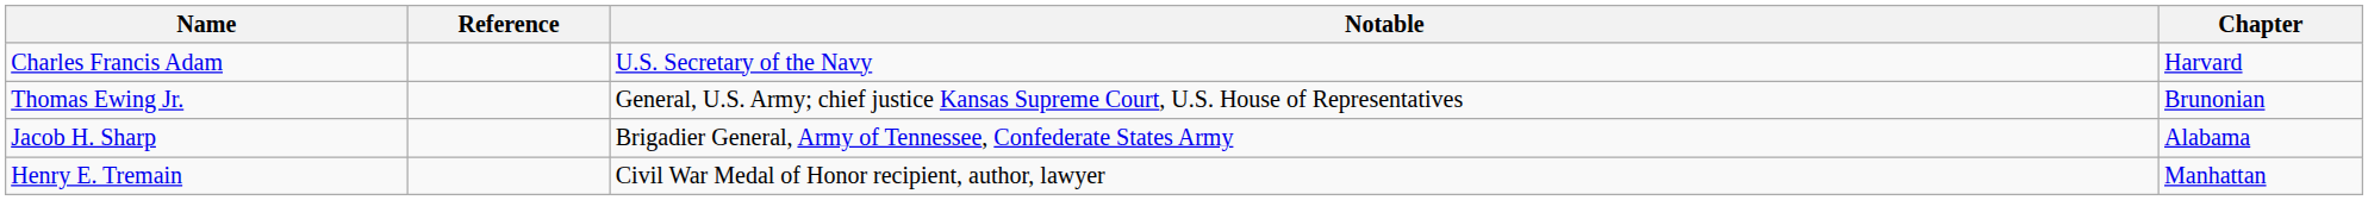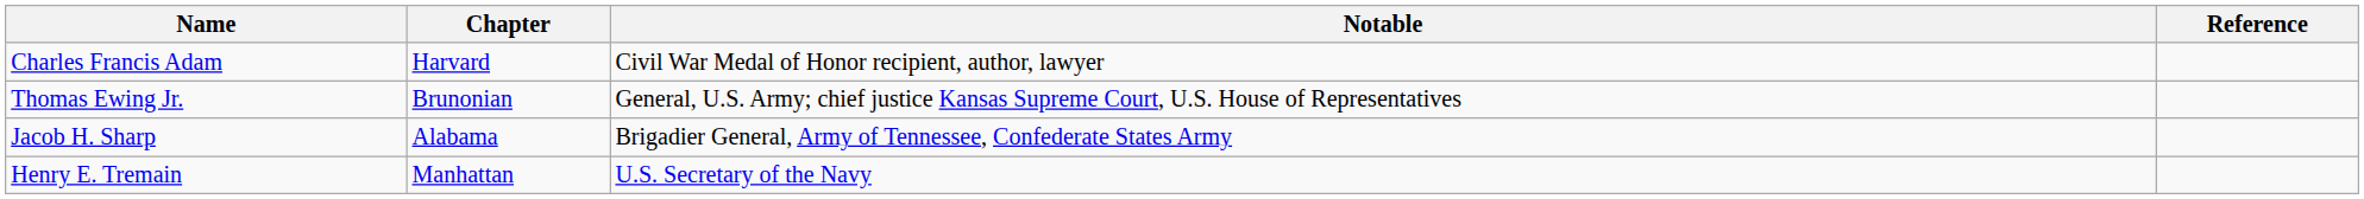columns swapped: Chapter <-> Reference
Charles Francis Adam | Notable: U.S. Secretary of the Navy -> Civil War Medal of Honor recipient, author, lawyer
Henry E. Tremain | Notable: Civil War Medal of Honor recipient, author, lawyer -> U.S. Secretary of the Navy
